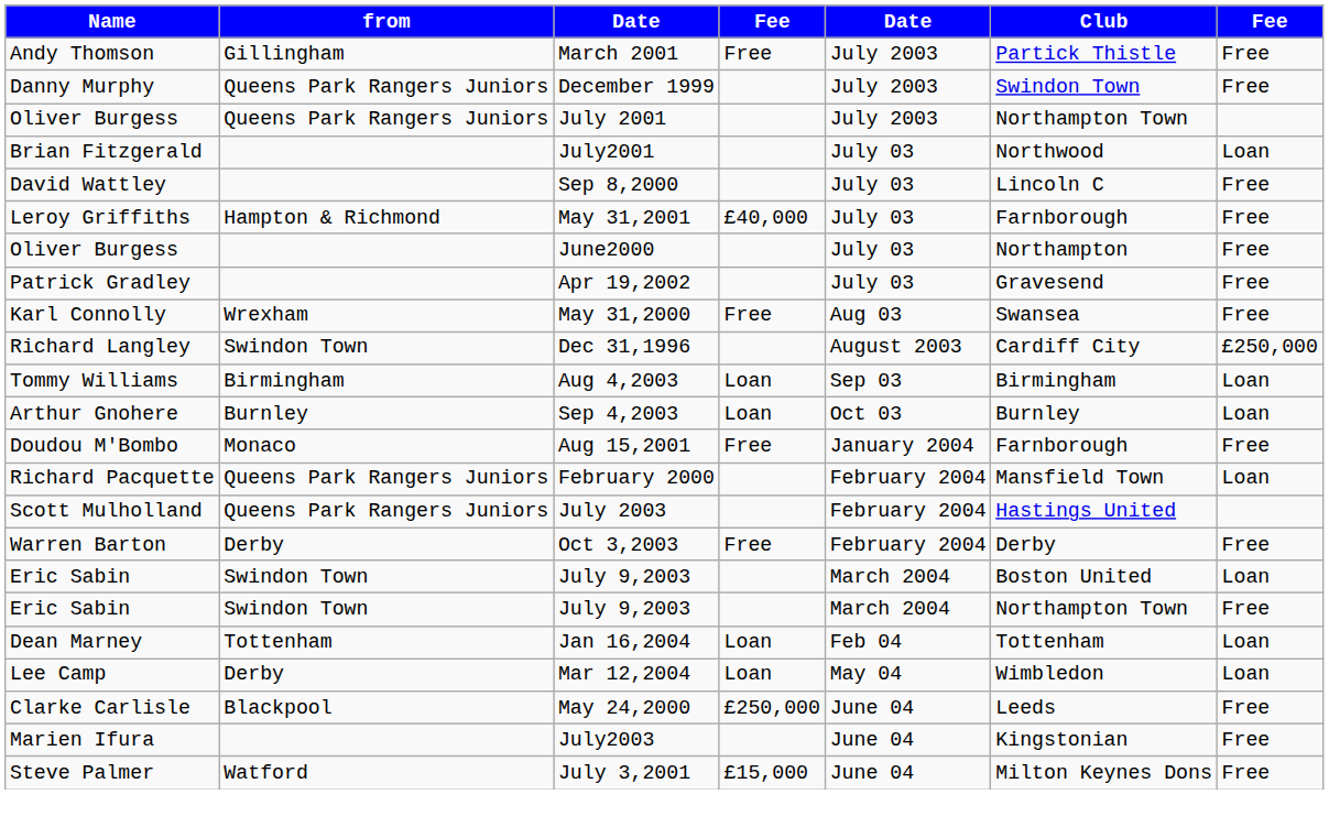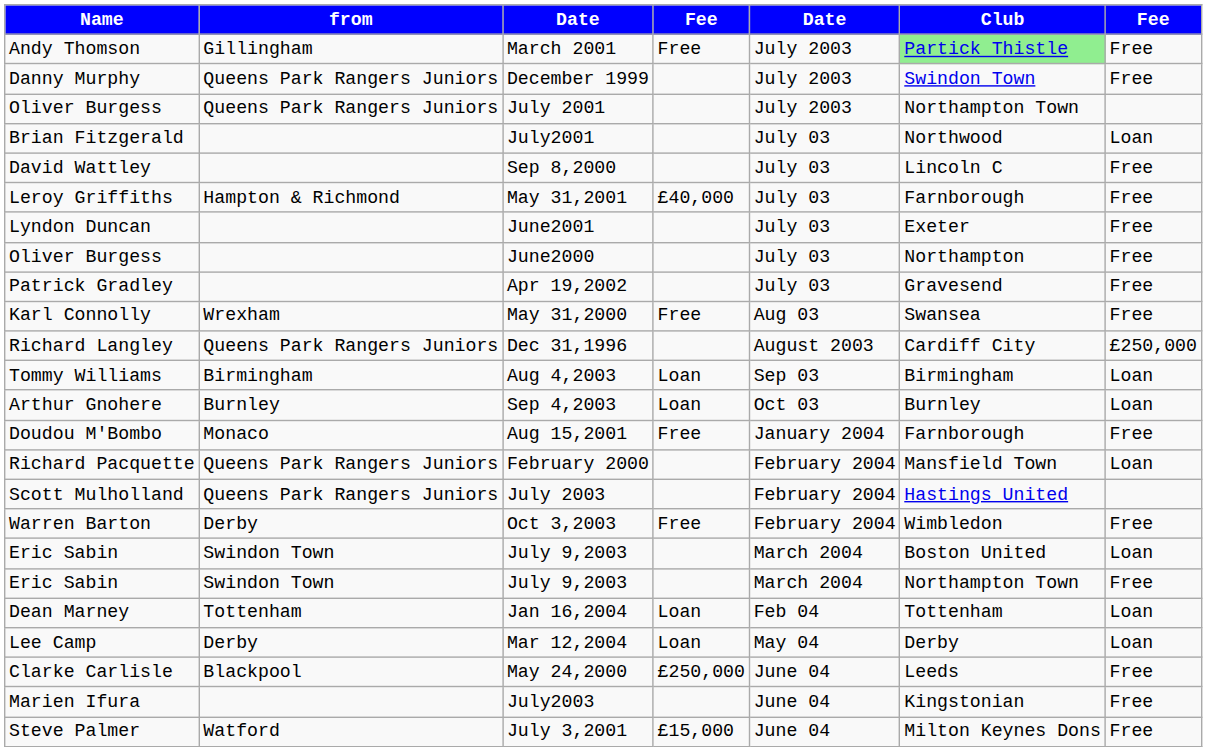March 2001 | Club: no background -> lightgreen background
+ row: Lyndon Duncan | June2001 | July 03 | Exeter | Free
Dec 31,1996 | from: Swindon Town -> Queens Park Rangers Juniors
Oct 3,2003 | Club: Derby -> Wimbledon
Mar 12,2004 | Club: Wimbledon -> Derby
